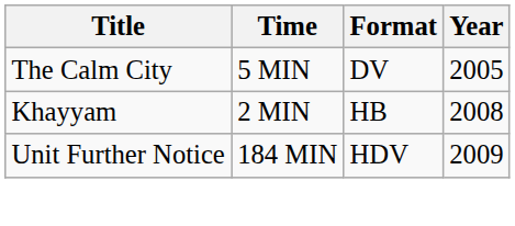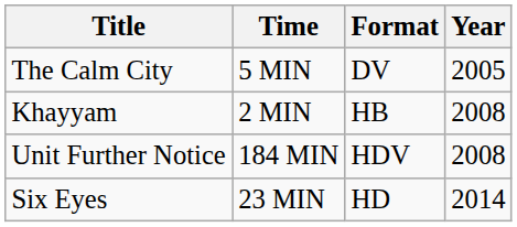Unit Further Notice | Year: 2009 -> 2008
+ row: Six Eyes | 23 MIN | HD | 2014
